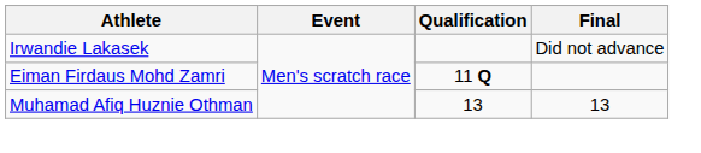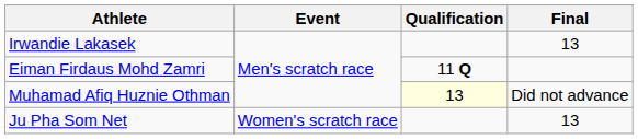Irwandie Lakasek | Final: Did not advance -> 13
Muhamad Afiq Huznie Othman | Qualification: no background -> lightyellow background
Muhamad Afiq Huznie Othman | Final: 13 -> Did not advance
+ row: Ju Pha Som Net | Women's scratch race | 13
